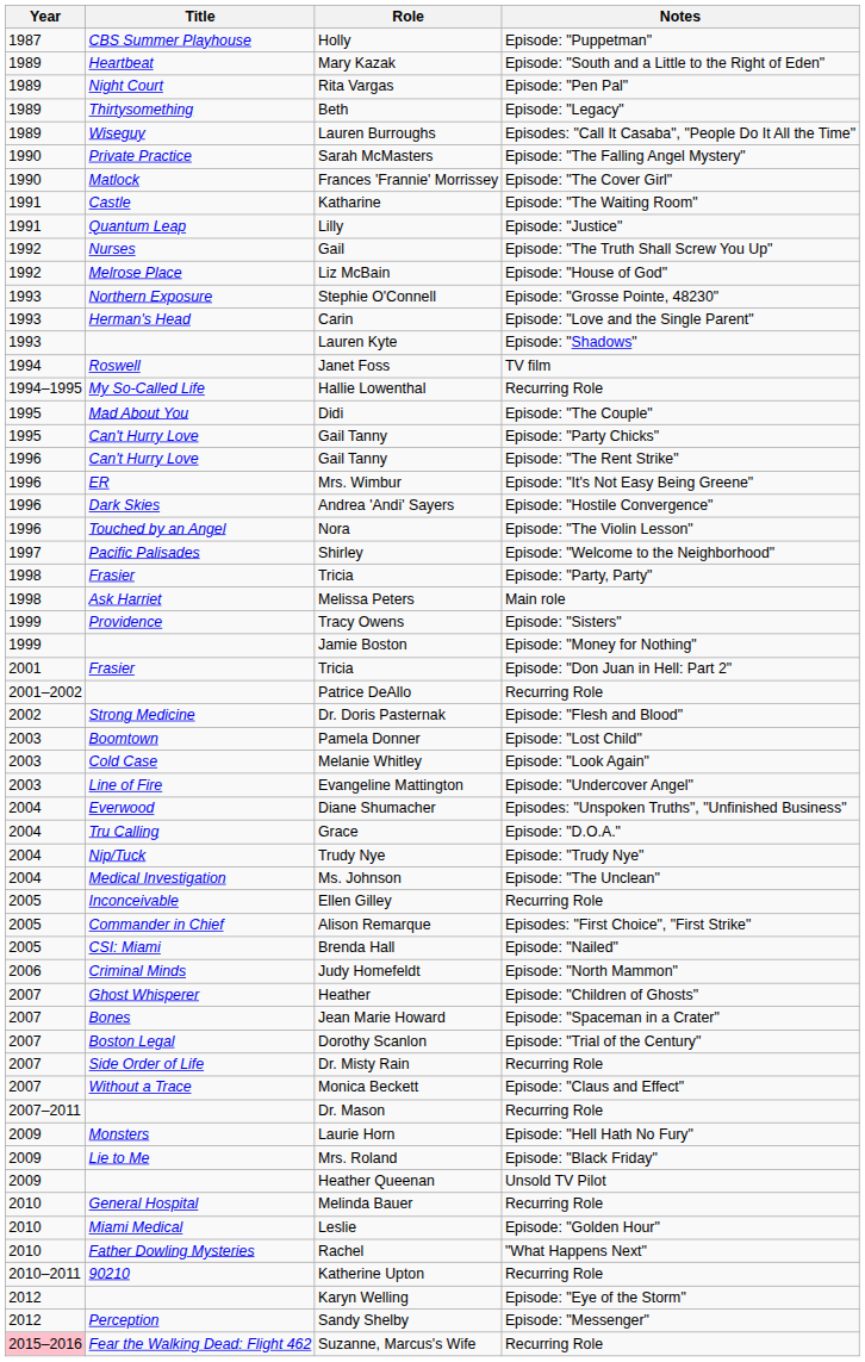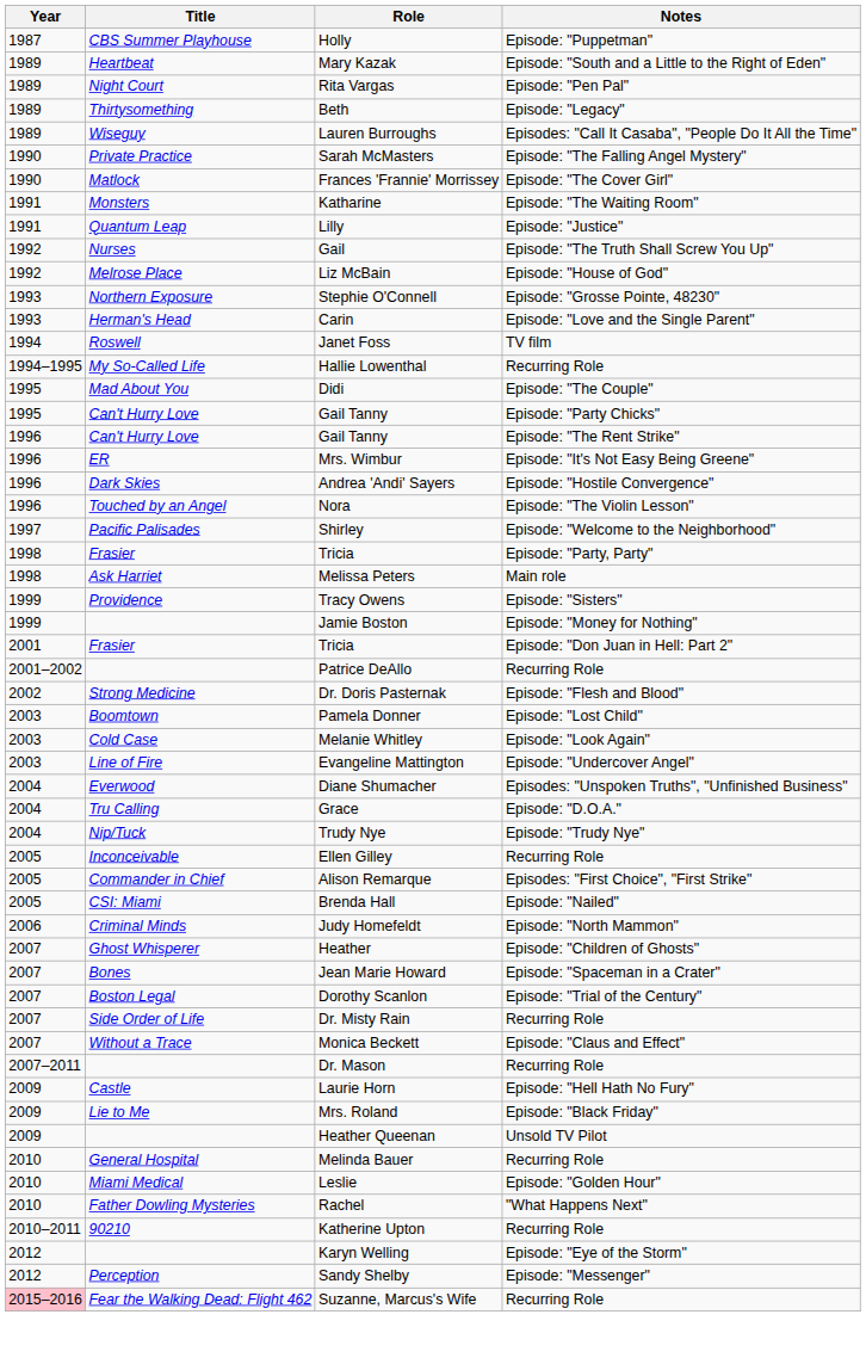Katharine | Title: Castle -> Monsters
- row: 1993 | Lauren Kyte | Episode: "Shadows"
- row: 2004 | Medical Investigation | Ms. Johnson | Episode: "The Unclean"
Laurie Horn | Title: Monsters -> Castle
